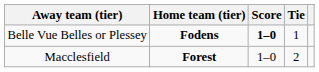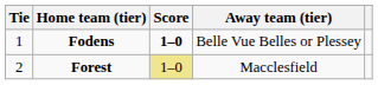columns swapped: Tie <-> Away team (tier)
Forest | Score: no background -> khaki background
